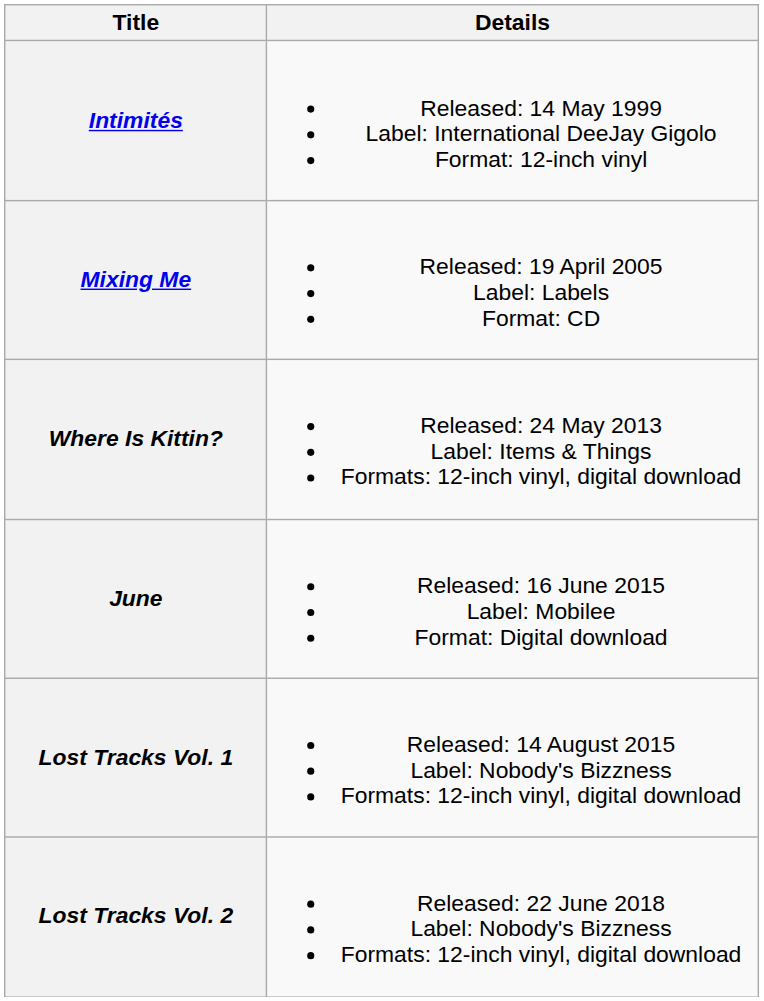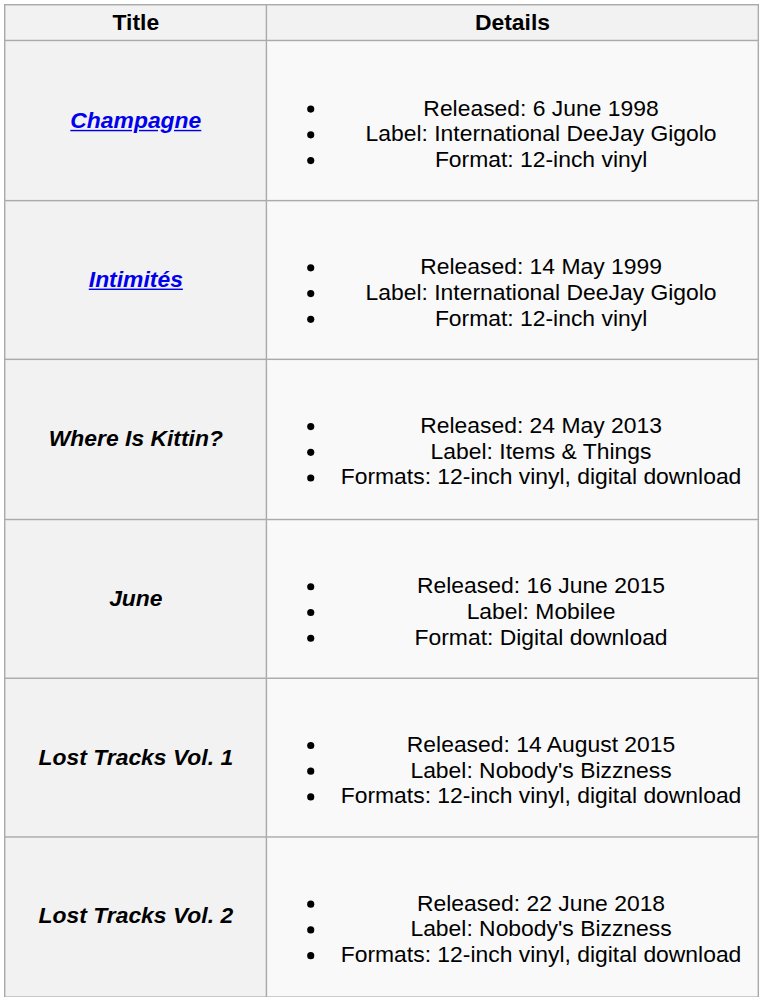+ row: Champagne | Released: 6 June 1998 Label: International DeeJay Gigolo Format: 12-inch vinyl
- row: Mixing Me | Released: 19 April 2005 Label: Labels Format: CD
